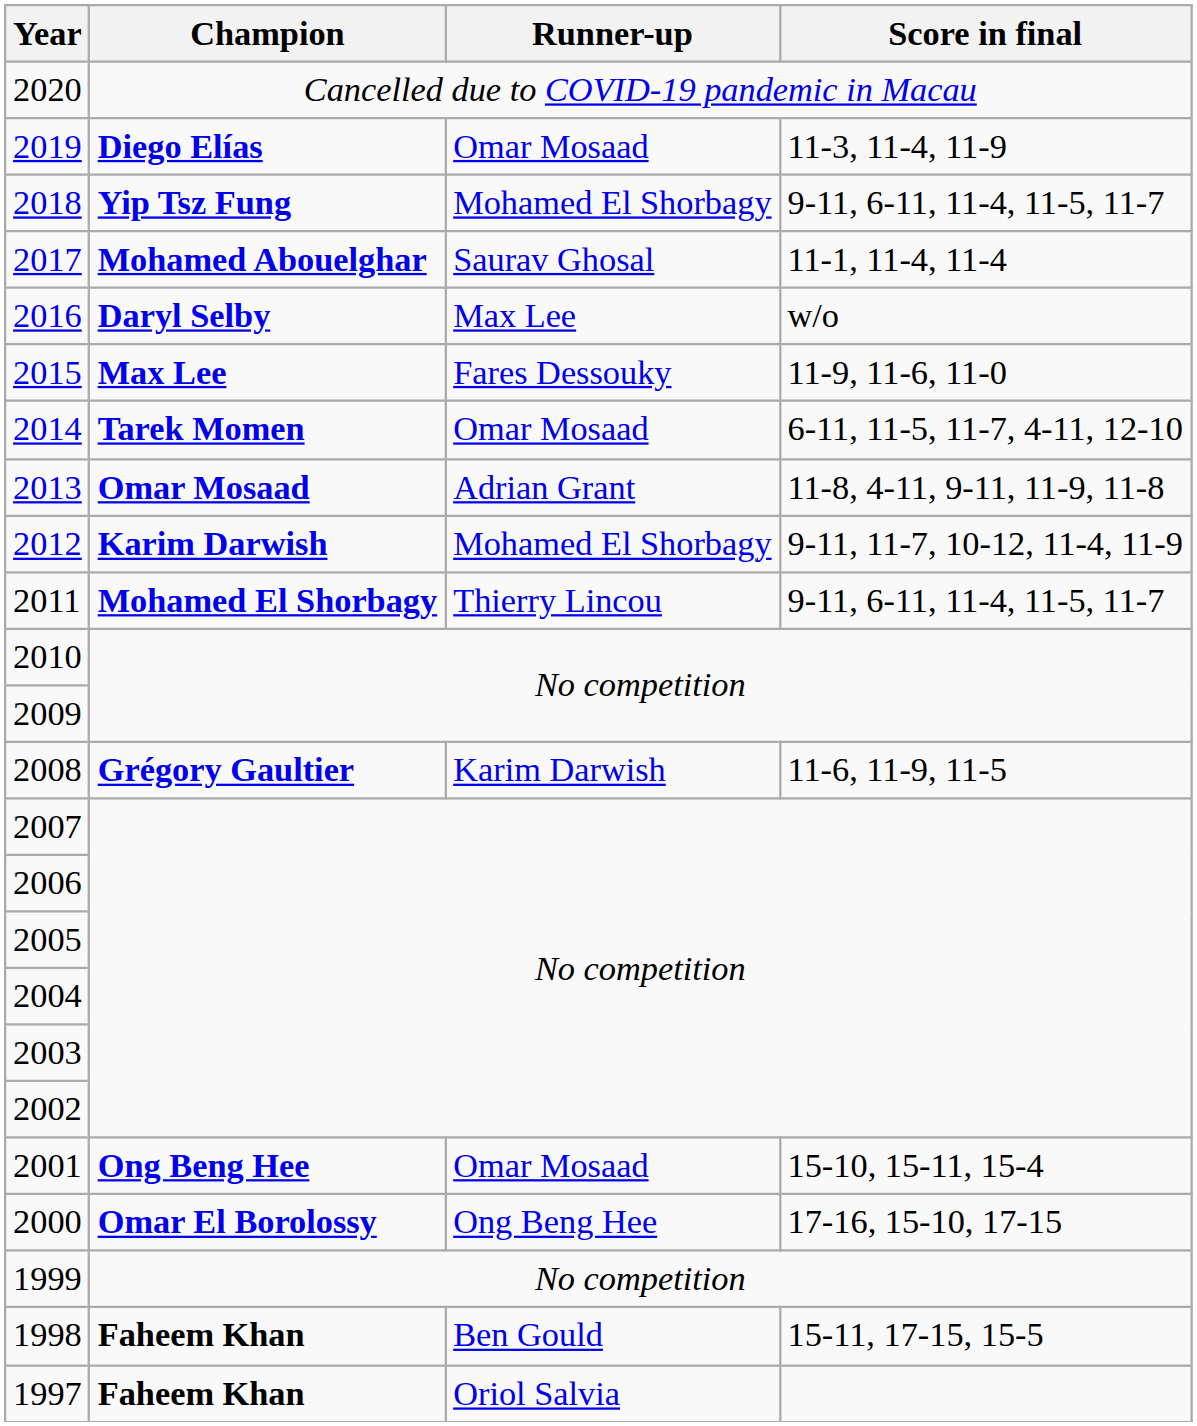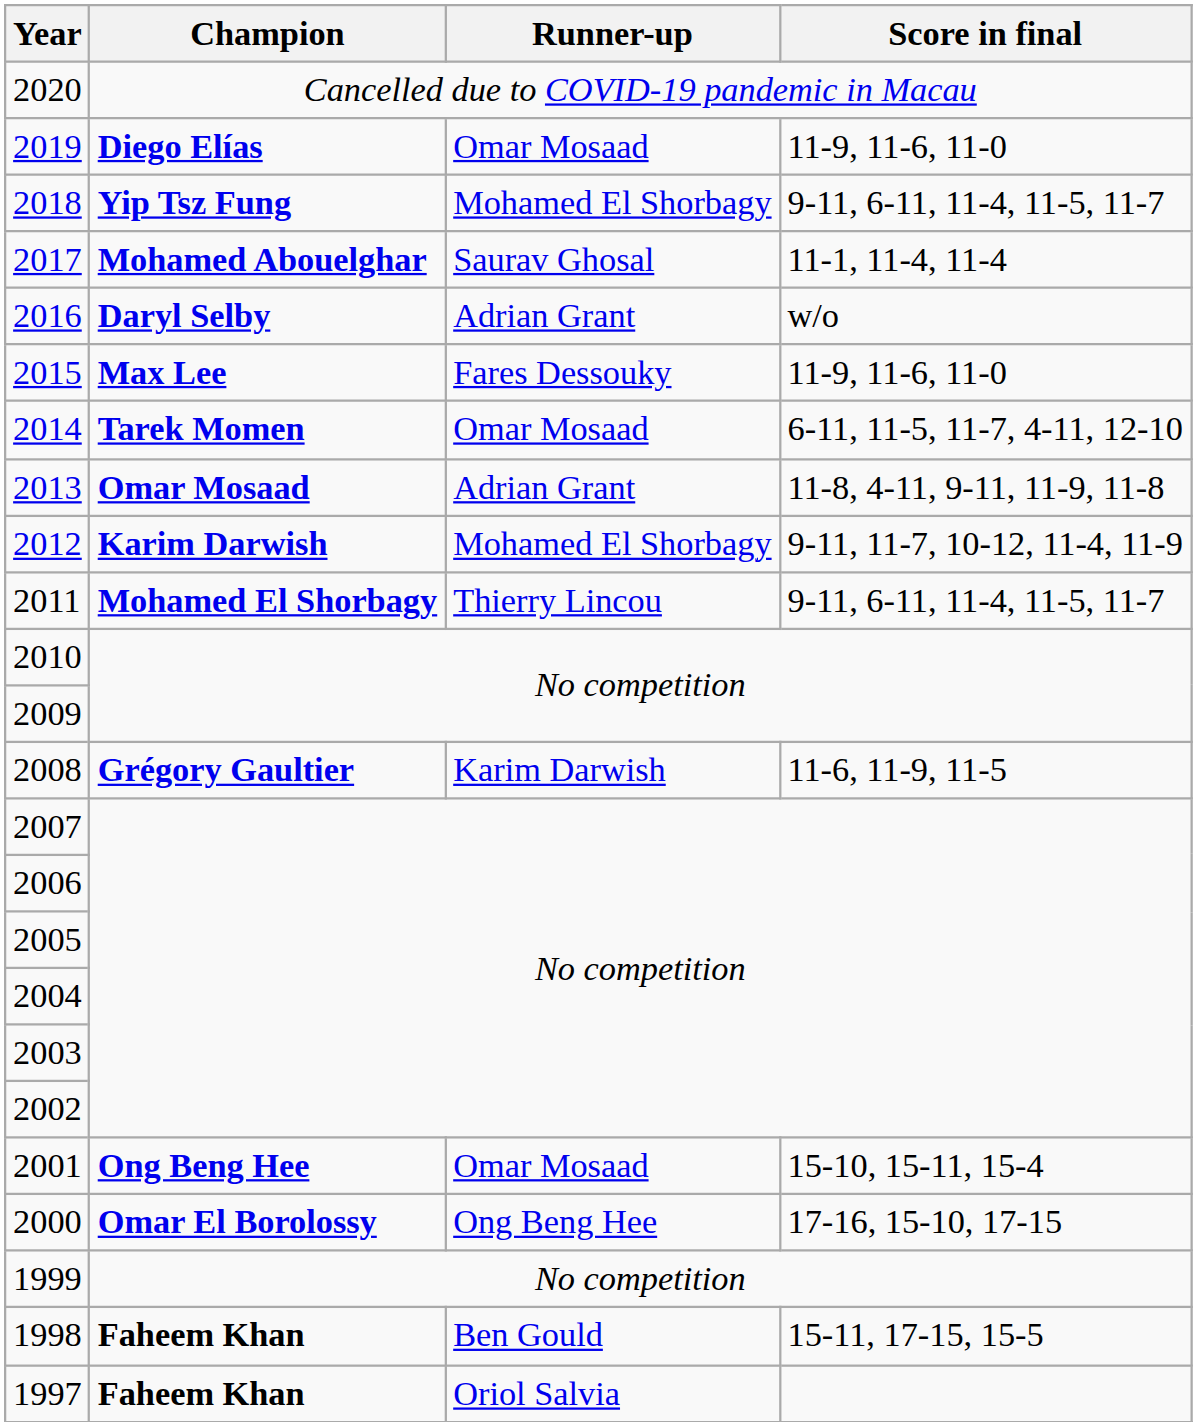2019 | Score in final: 11-3, 11-4, 11-9 -> 11-9, 11-6, 11-0
2016 | Runner-up: Max Lee -> Adrian Grant
